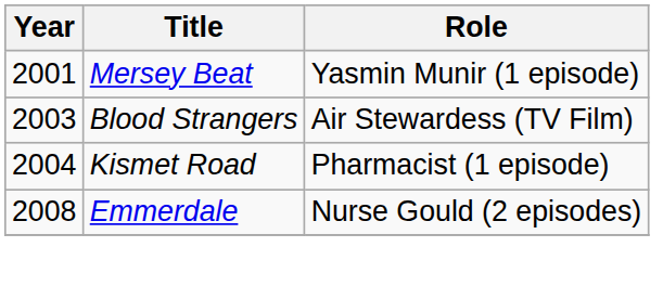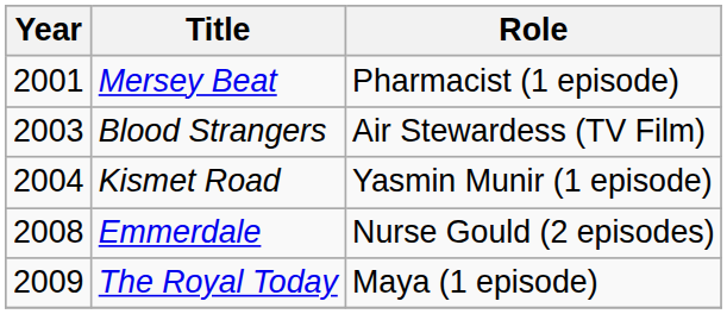Mersey Beat | Role: Yasmin Munir (1 episode) -> Pharmacist (1 episode)
Kismet Road | Role: Pharmacist (1 episode) -> Yasmin Munir (1 episode)
+ row: 2009 | The Royal Today | Maya (1 episode)
